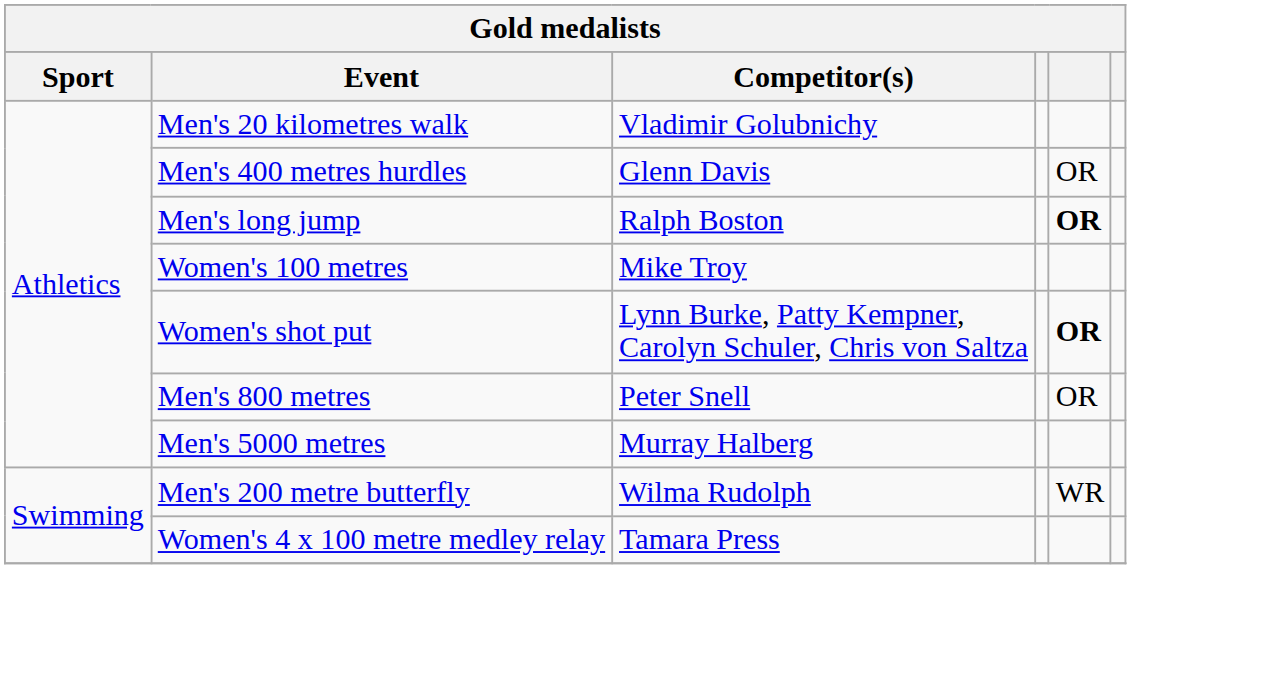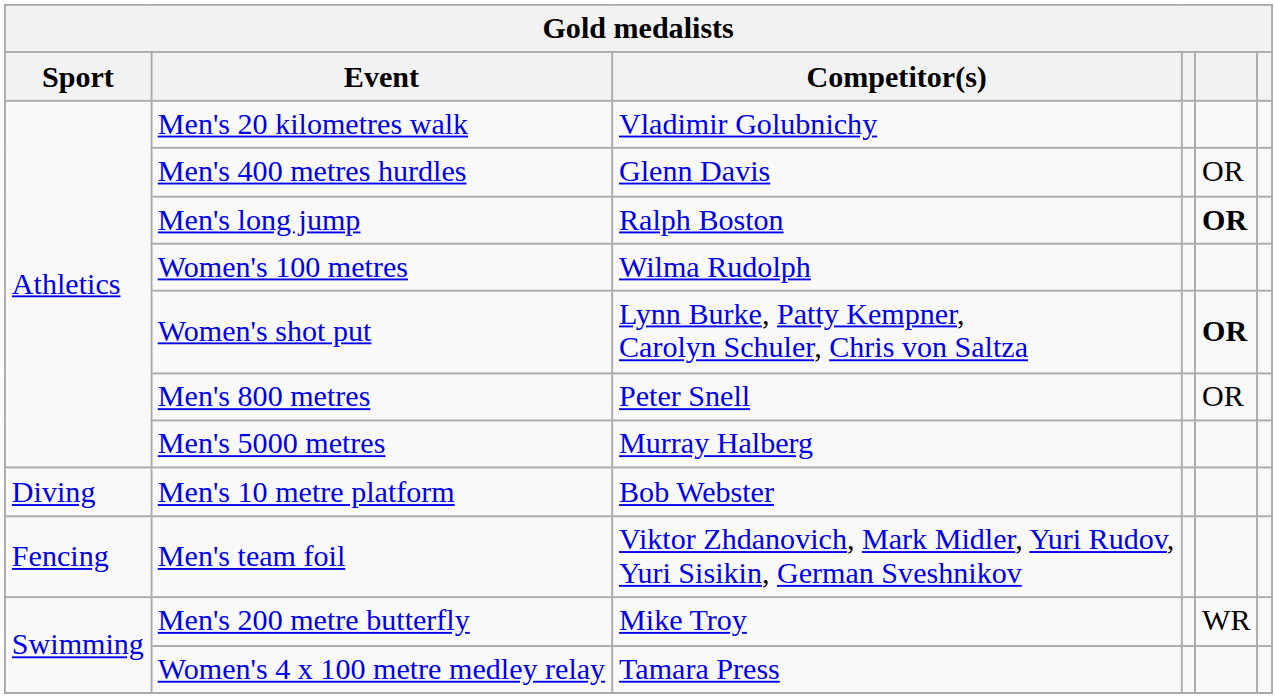Women's 100 metres | Competitor(s): Mike Troy -> Wilma Rudolph
+ row: Diving | Men's 10 metre platform | Bob Webster
+ row: Fencing | Men's team foil | Viktor Zhdanovich, Mark Midler, Yuri Rudov, Yuri Sisikin, German Sveshnikov
Men's 200 metre butterfly | Competitor(s): Wilma Rudolph -> Mike Troy
